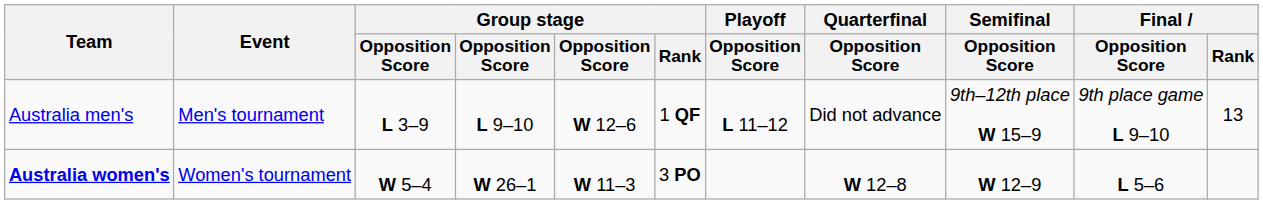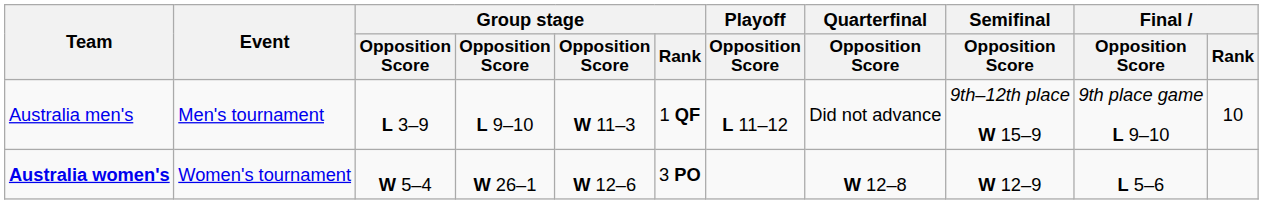Australia men's | column 5: W 12–6 -> W 11–3
Australia men's | Final / Rank: 13 -> 10
Australia women's | column 5: W 11–3 -> W 12–6
